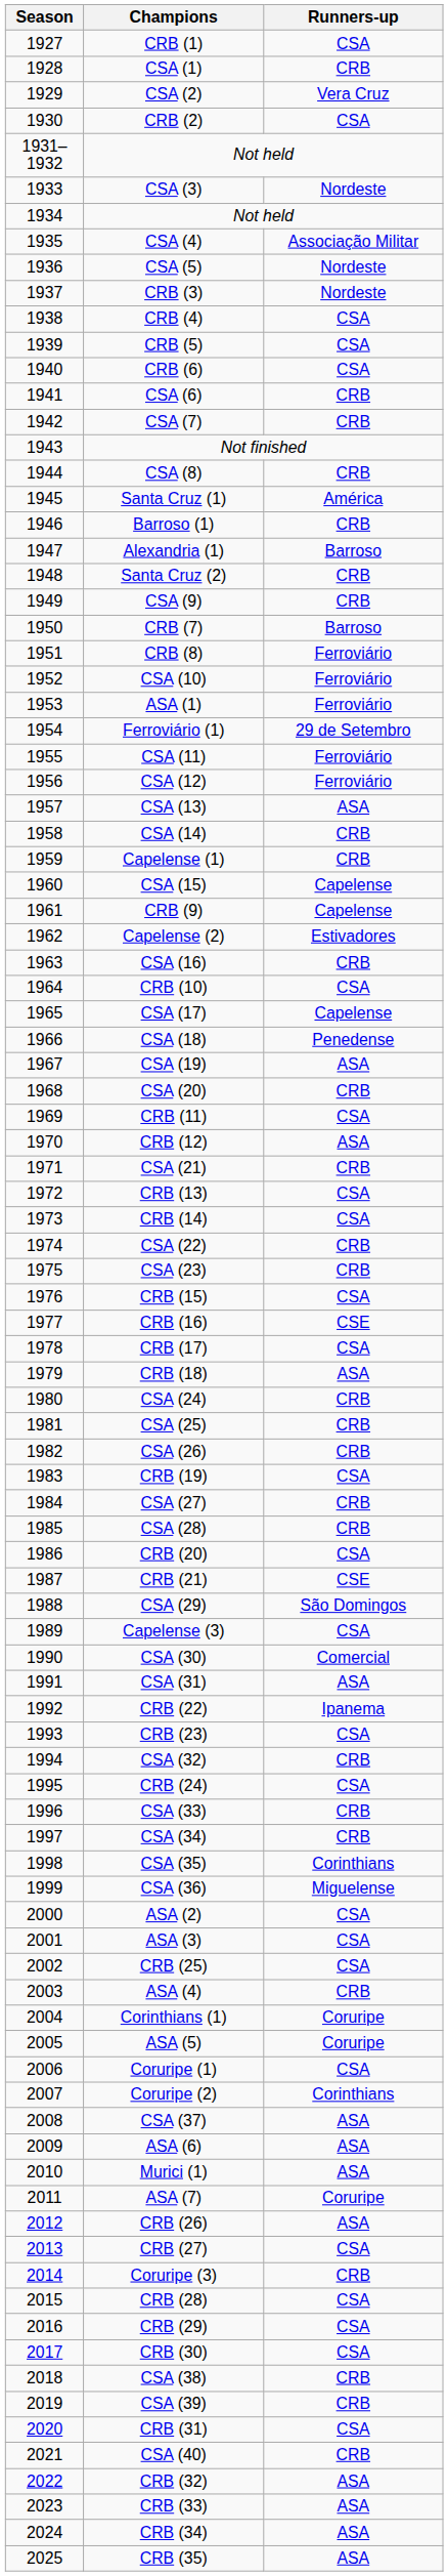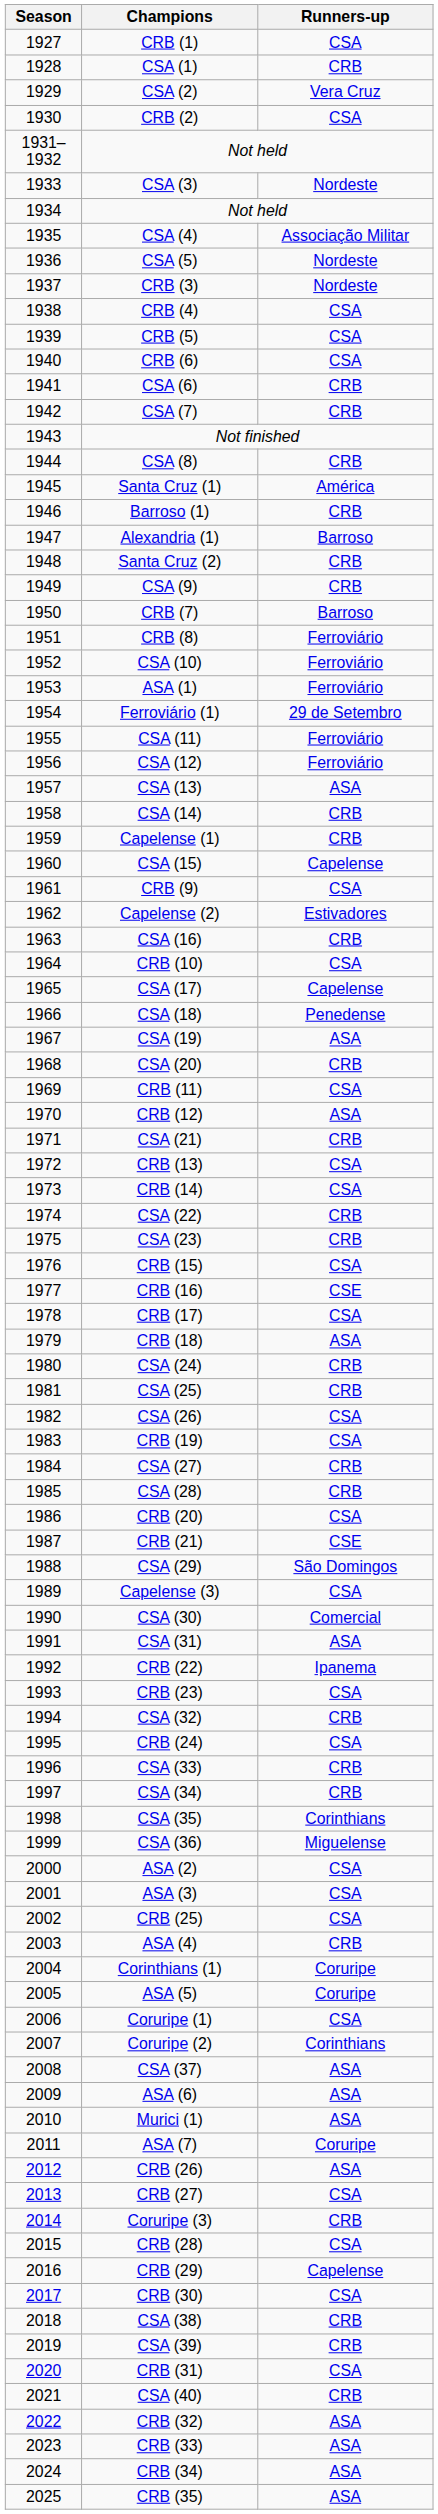CRB (9) | Runners-up: Capelense -> CSA
CSA (26) | Runners-up: CRB -> CSA
CRB (29) | Runners-up: CSA -> Capelense
